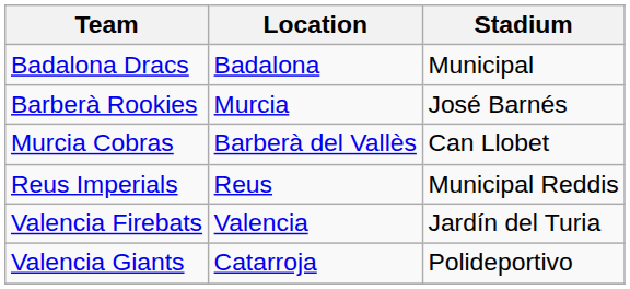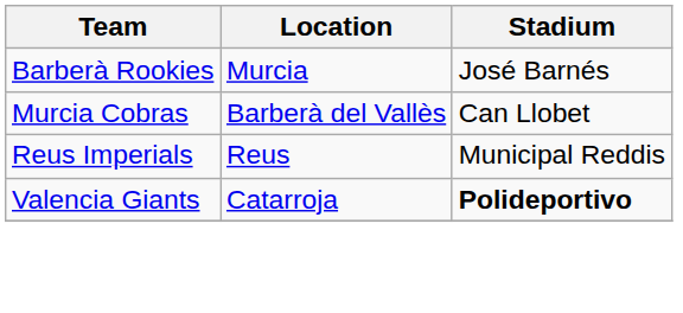- row: Badalona Dracs | Badalona | Municipal
- row: Valencia Firebats | Valencia | Jardín del Turia
Valencia Giants | Stadium: normal -> bold
